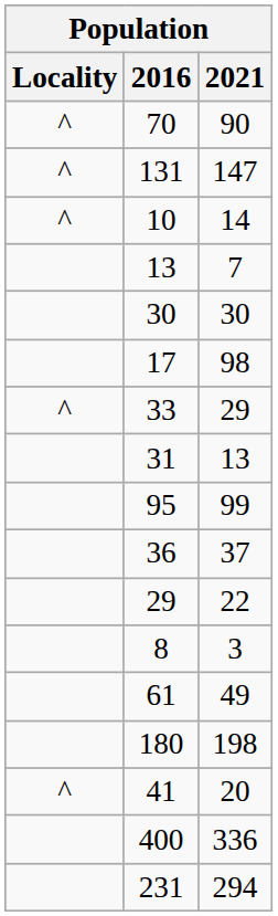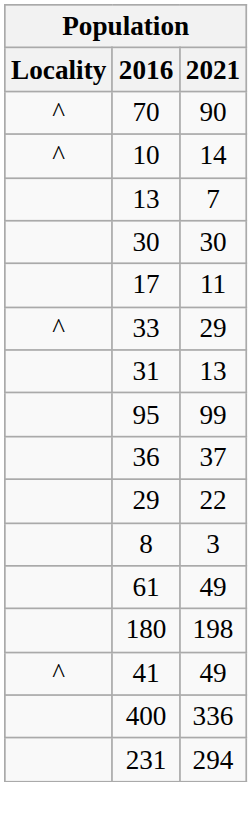- row: ^ | 131 | 147
17 | 2021: 98 -> 11
41 | 2021: 20 -> 49
